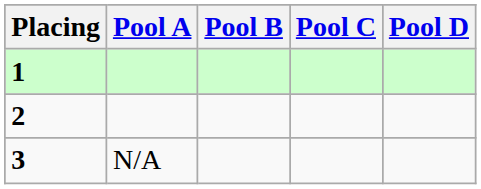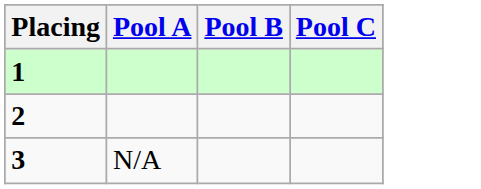- column: Pool D
